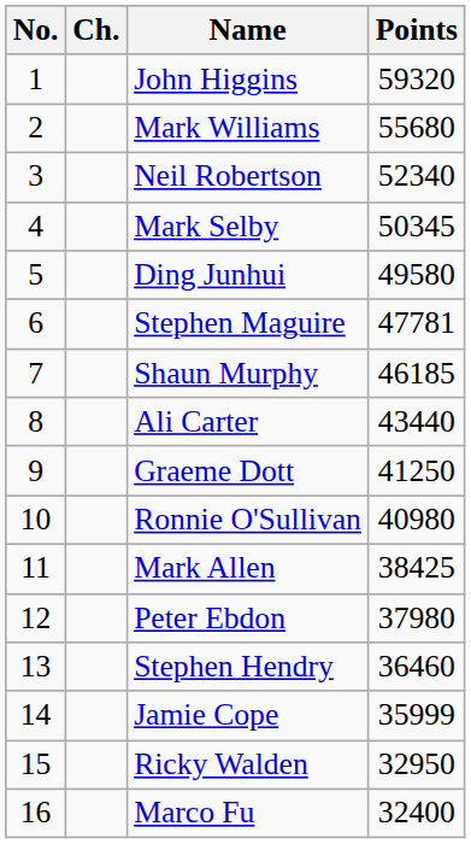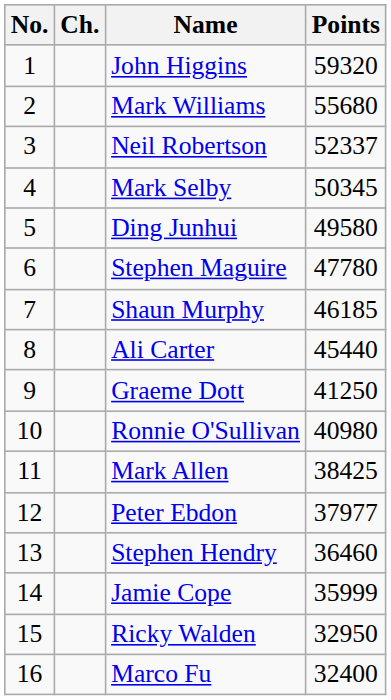Neil Robertson | Points: 52340 -> 52337
Stephen Maguire | Points: 47781 -> 47780
Ali Carter | Points: 43440 -> 45440
Peter Ebdon | Points: 37980 -> 37977
